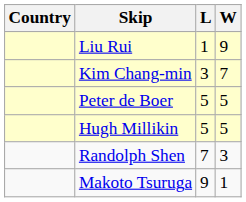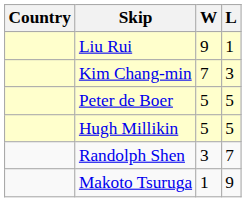columns swapped: W <-> L
